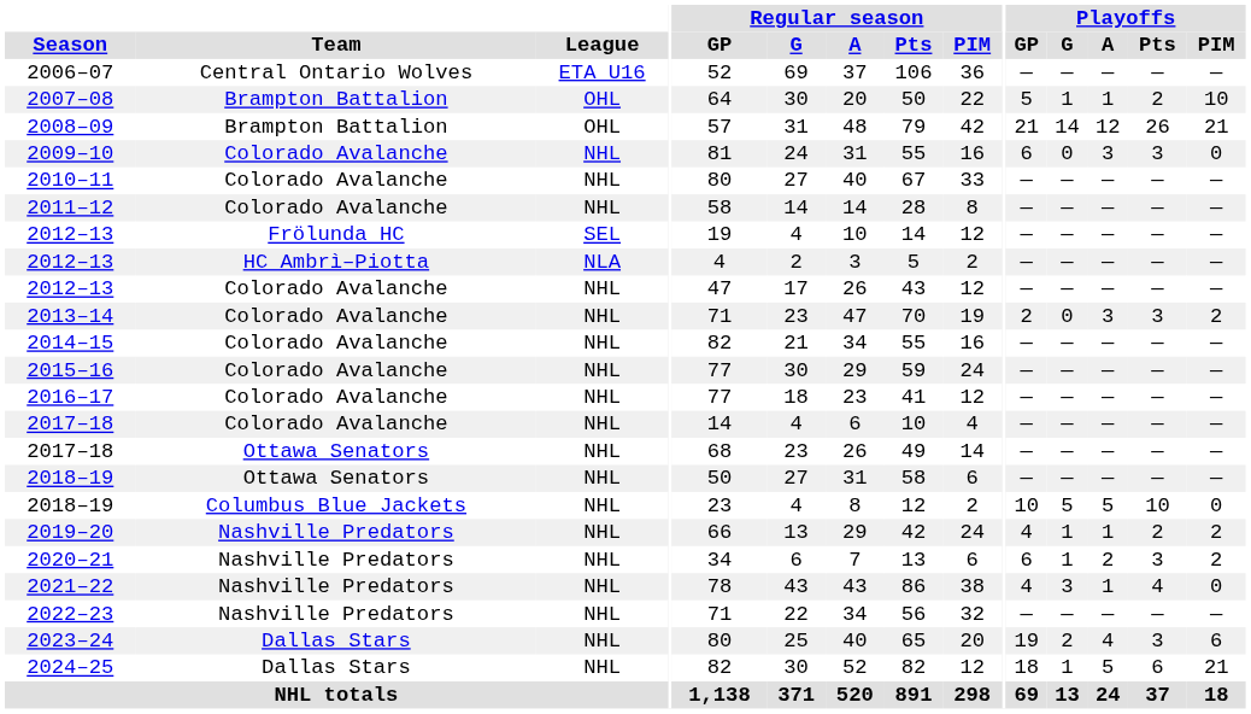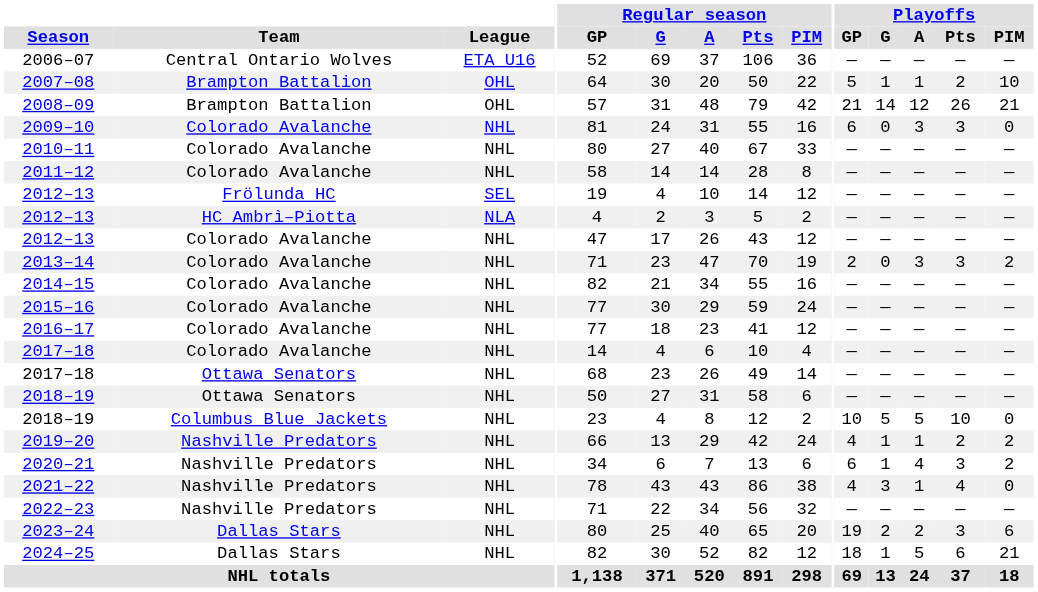2020–21 | Playoffs / A: 2 -> 4
2023–24 | Playoffs / A: 4 -> 2
